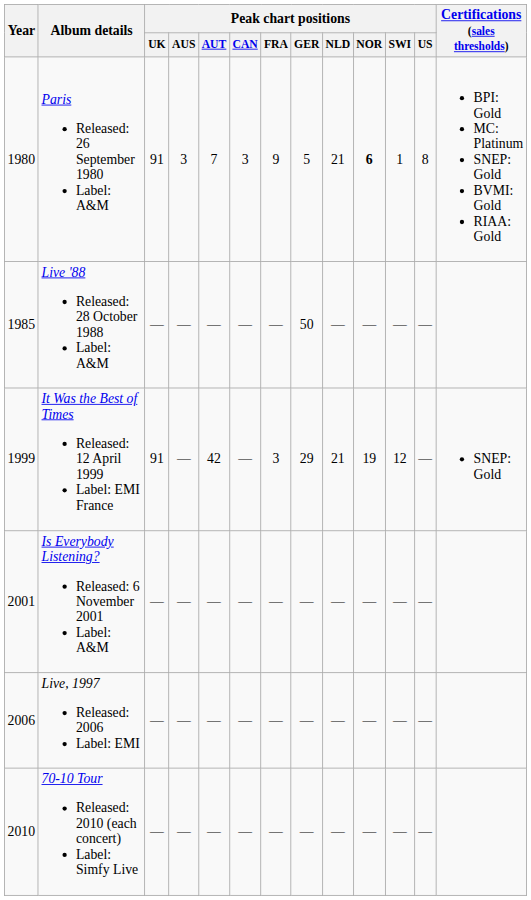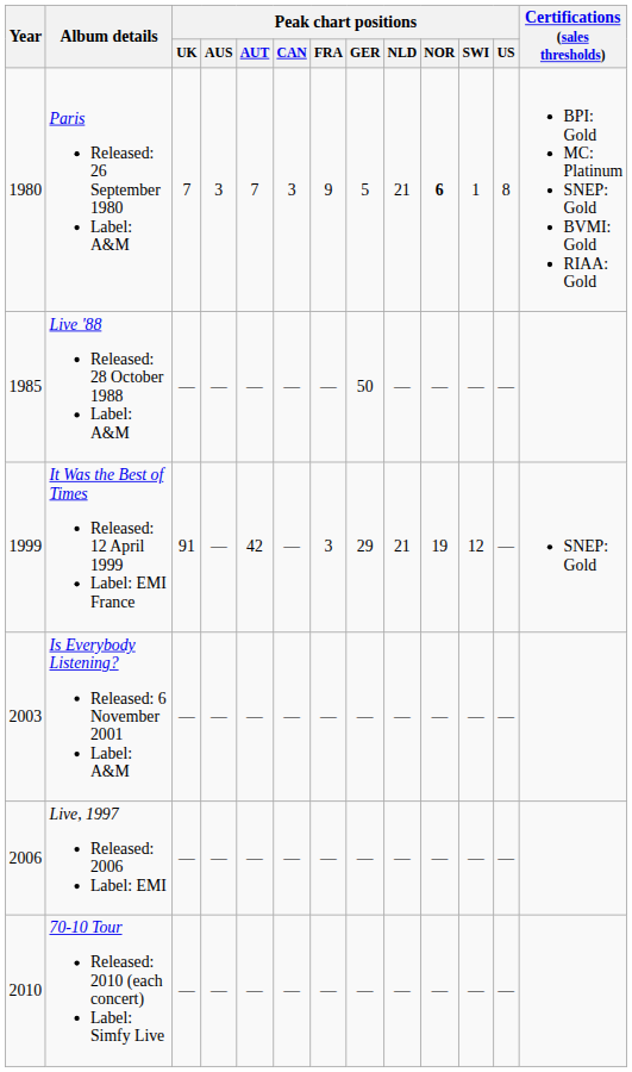Paris Released: 26 September 1980 Label: A&M | Peak chart positions / UK: 91 -> 7
Is Everybody Listening? Released: 6 November 2001 Label: A&M | Year: 2001 -> 2003
